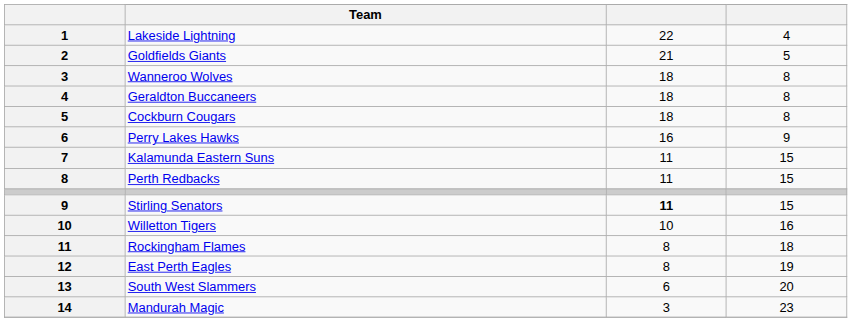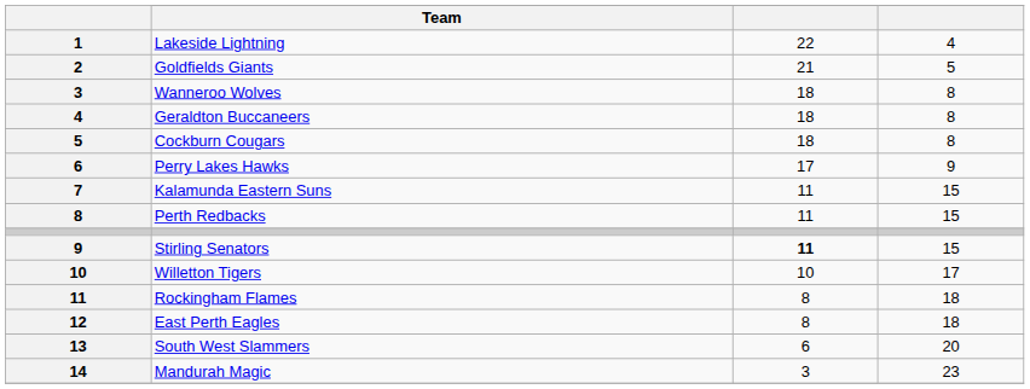Perry Lakes Hawks | column 3: 16 -> 17
Willetton Tigers | column 4: 16 -> 17
East Perth Eagles | column 4: 19 -> 18
